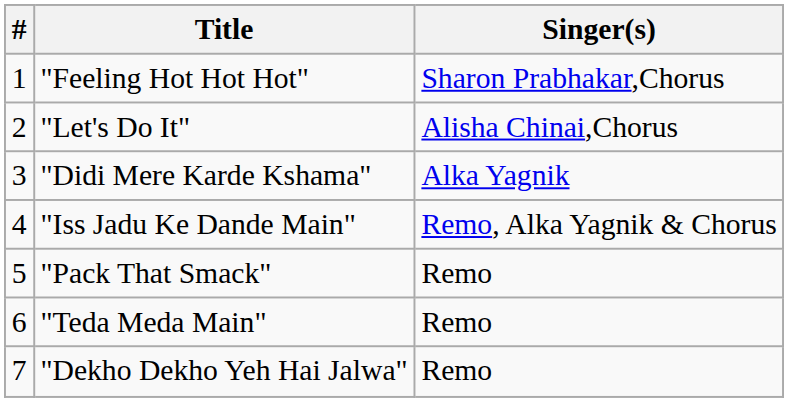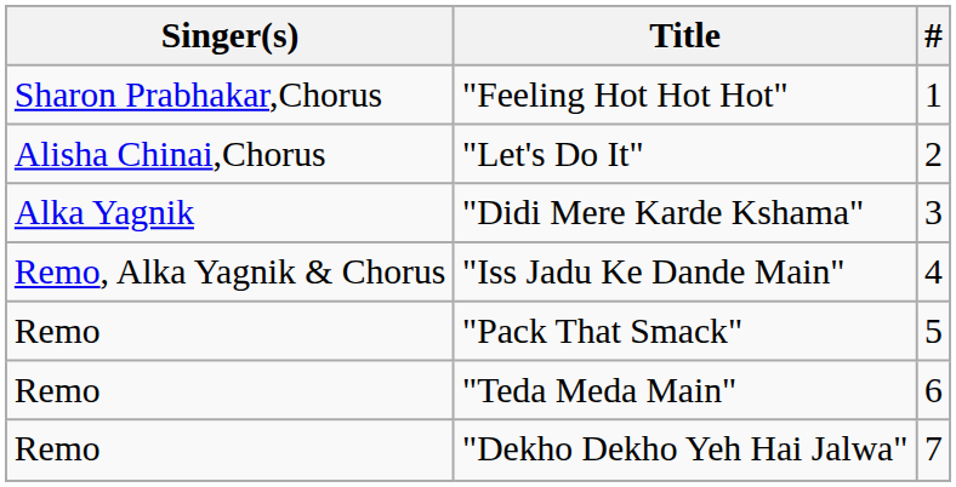columns swapped: # <-> Singer(s)
